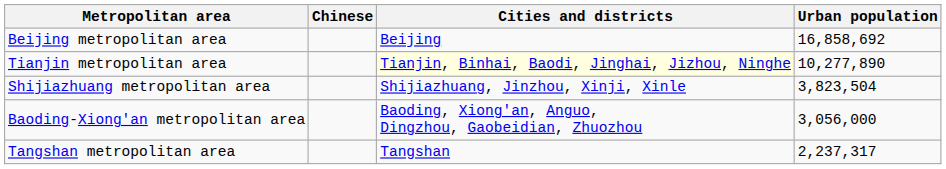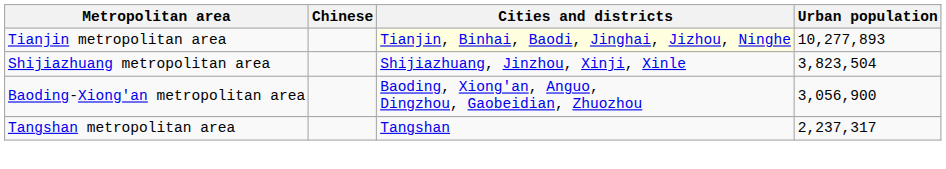- row: Beijing metropolitan area | Beijing | 16,858,692
Tianjin metropolitan area | Urban population: 10,277,890 -> 10,277,893
Baoding-Xiong'an metropolitan area | Urban population: 3,056,000 -> 3,056,900
